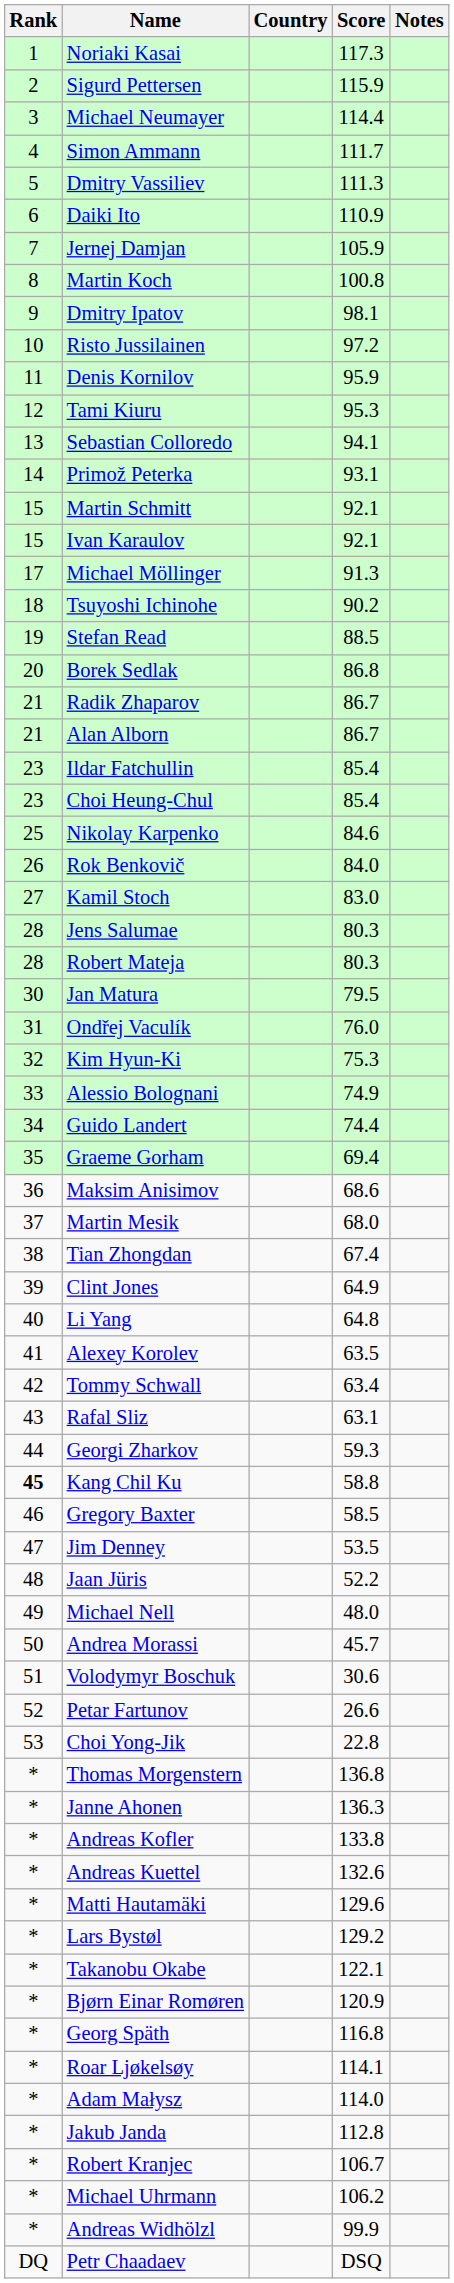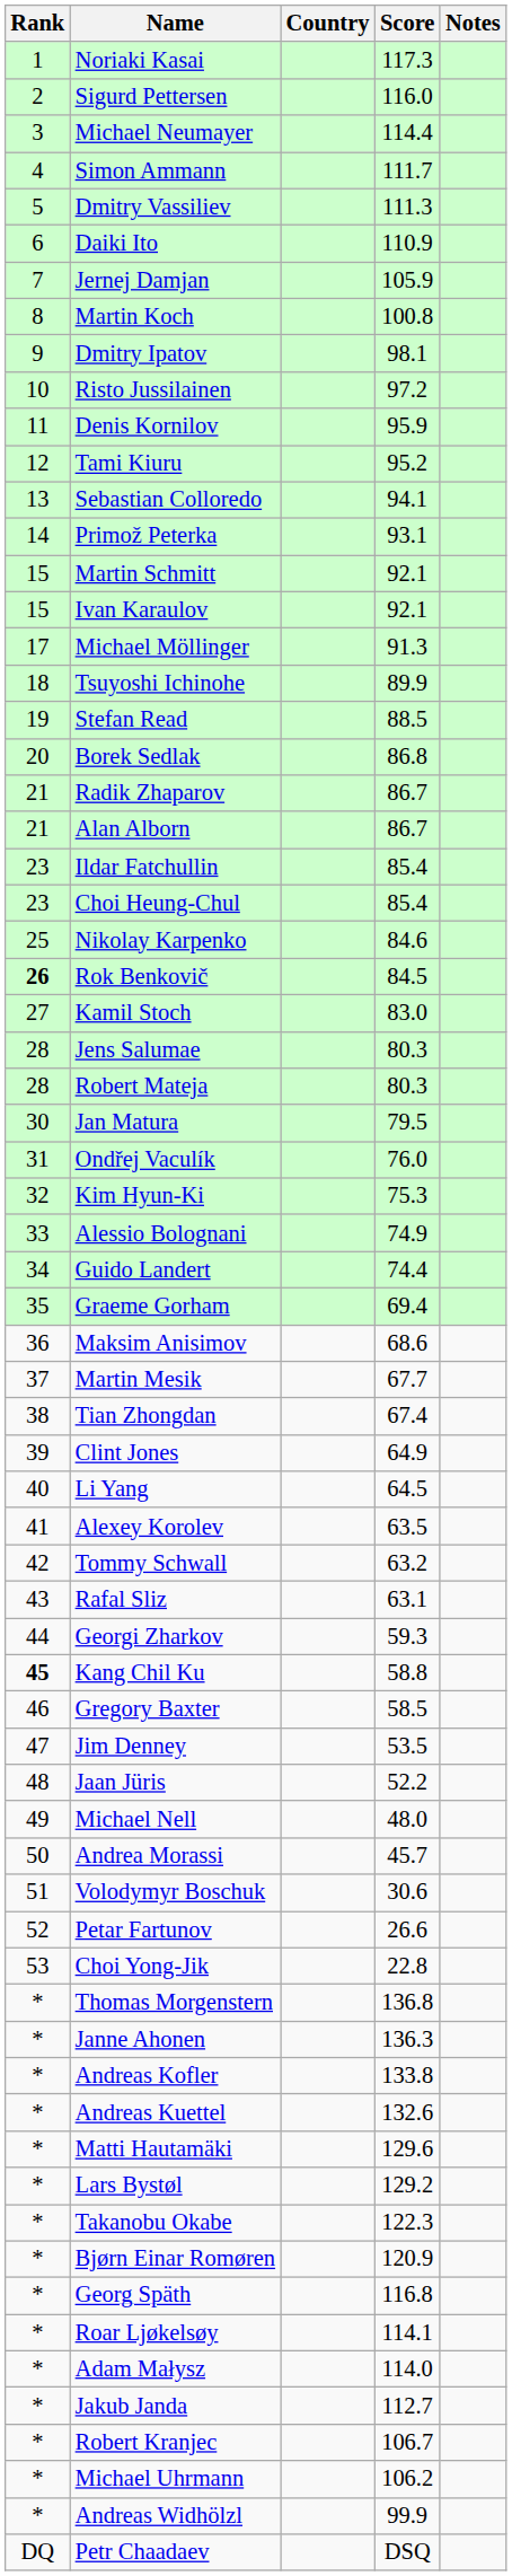Sigurd Pettersen | Score: 115.9 -> 116.0
Tami Kiuru | Score: 95.3 -> 95.2
Tsuyoshi Ichinohe | Score: 90.2 -> 89.9
Rok Benkovič | Rank: normal -> bold
Rok Benkovič | Score: 84.0 -> 84.5
Martin Mesik | Score: 68.0 -> 67.7
Li Yang | Score: 64.8 -> 64.5
Tommy Schwall | Score: 63.4 -> 63.2
Takanobu Okabe | Score: 122.1 -> 122.3
Jakub Janda | Score: 112.8 -> 112.7
